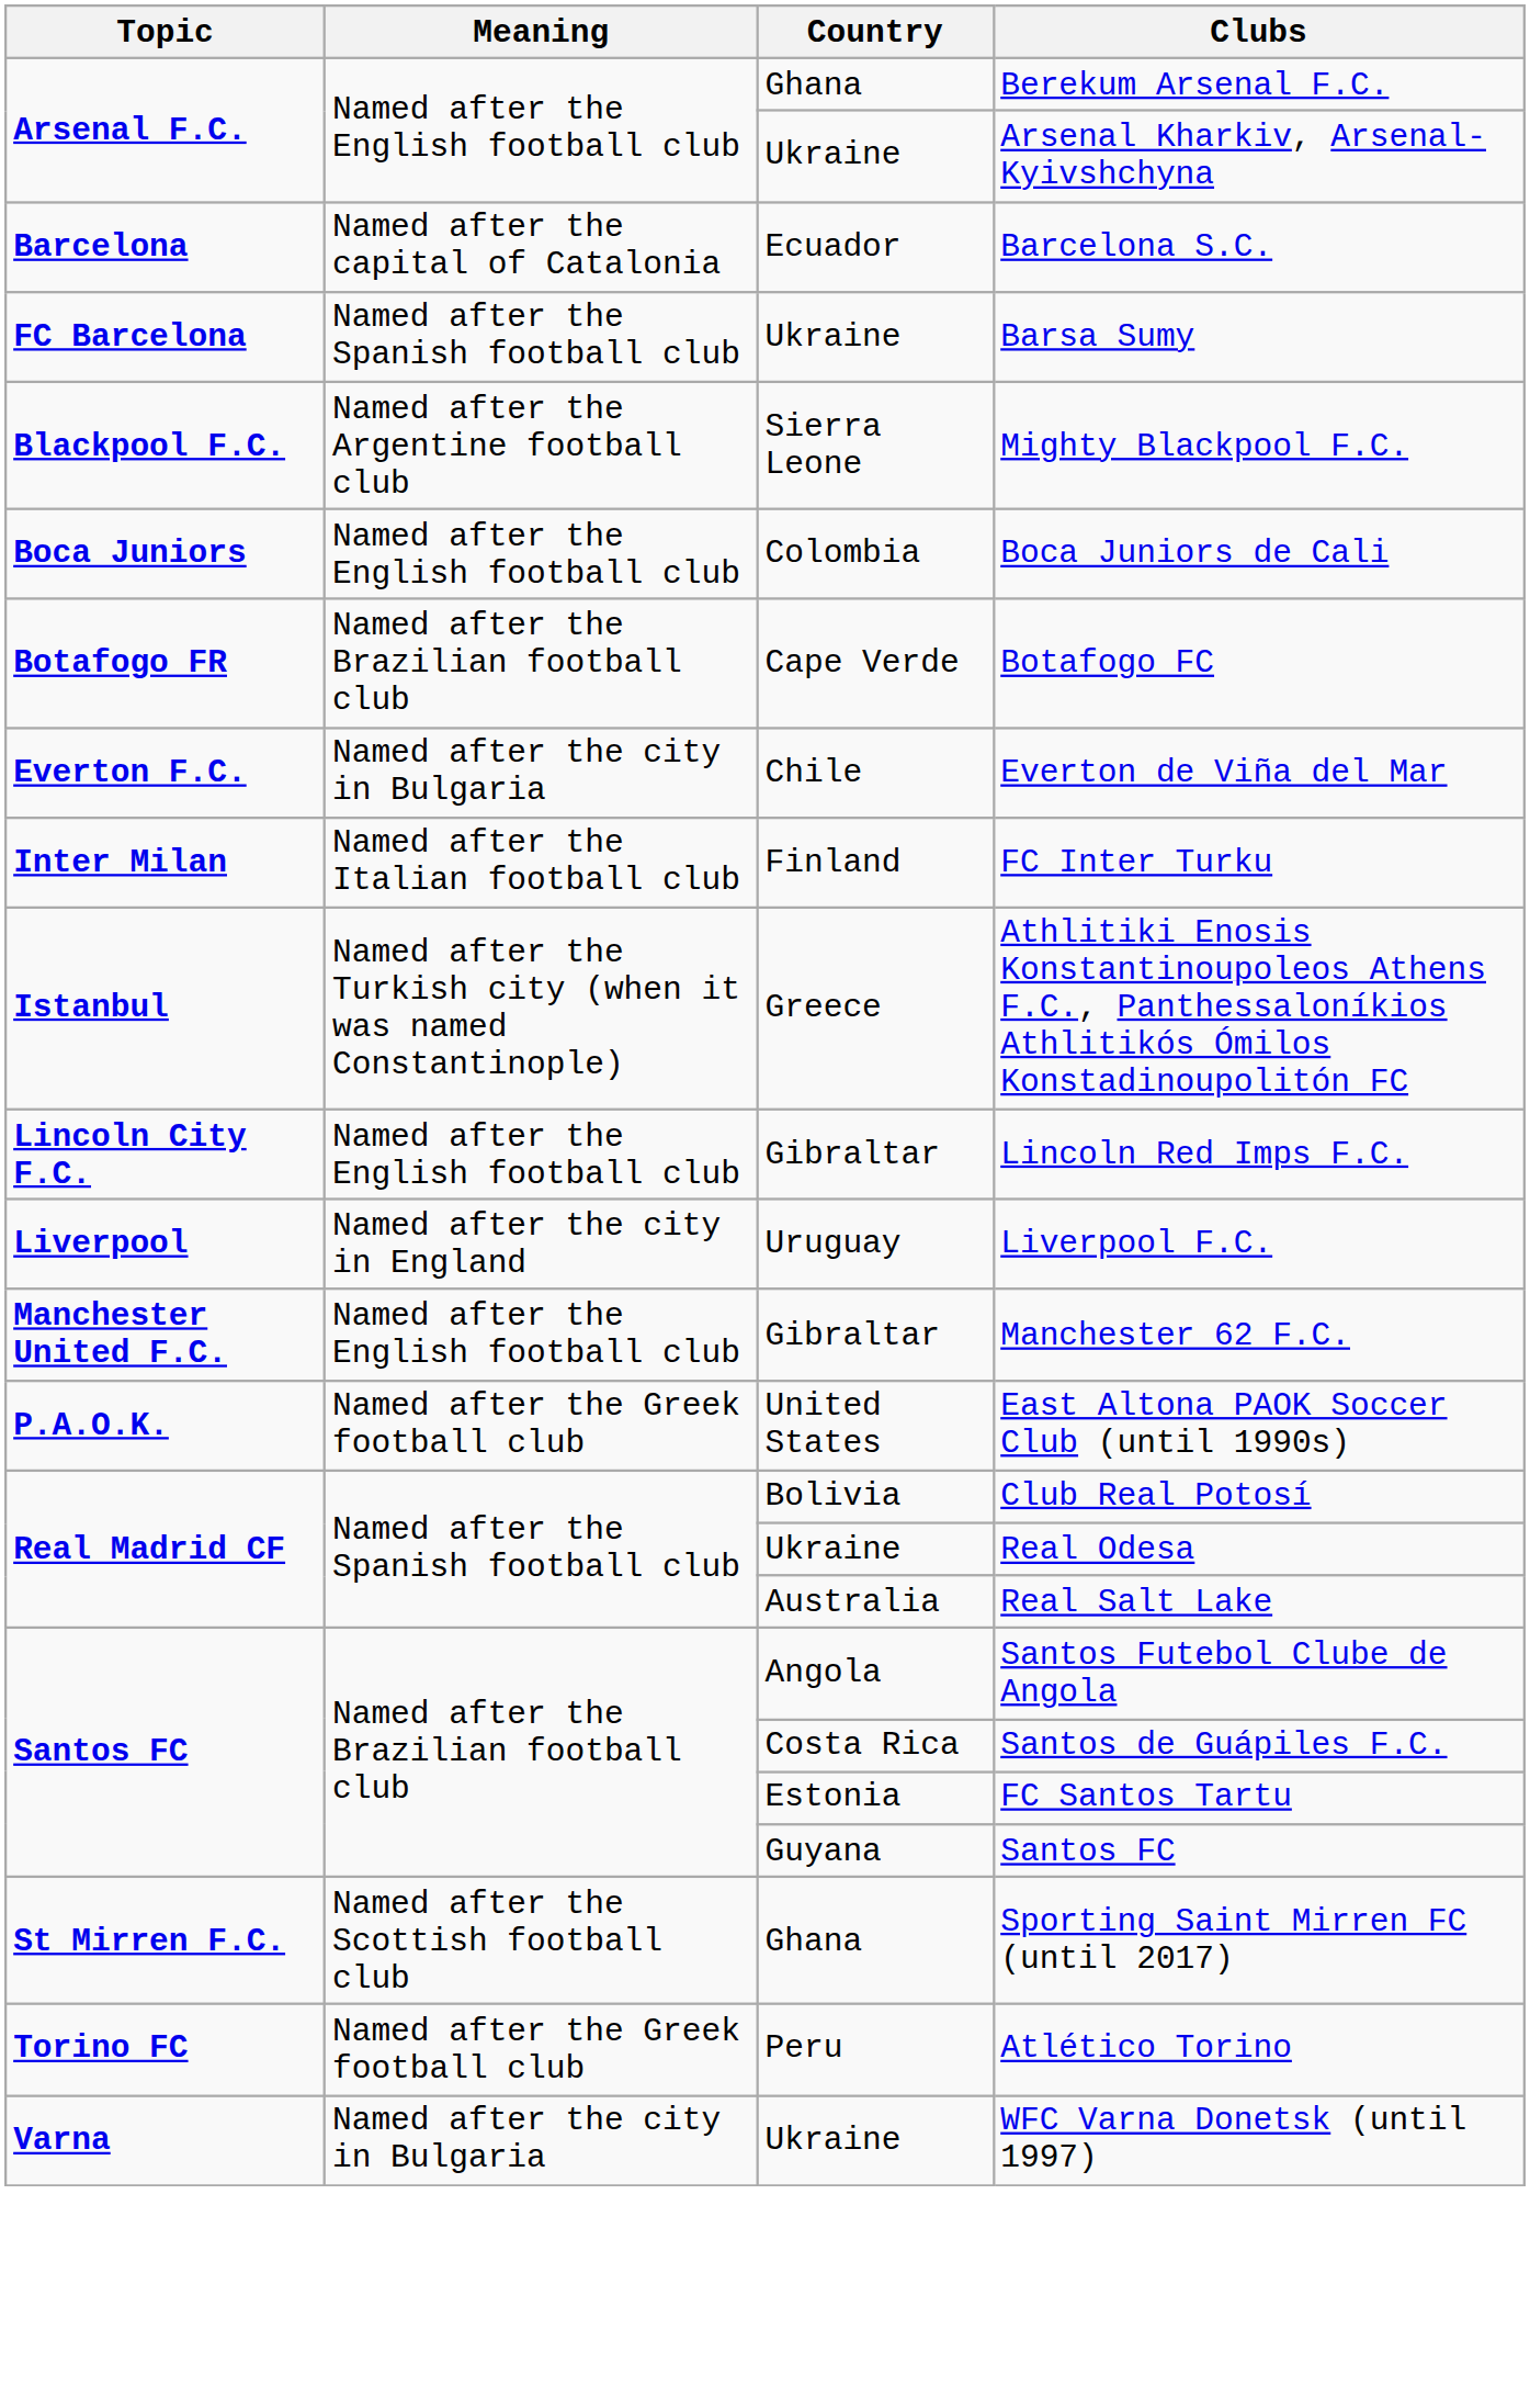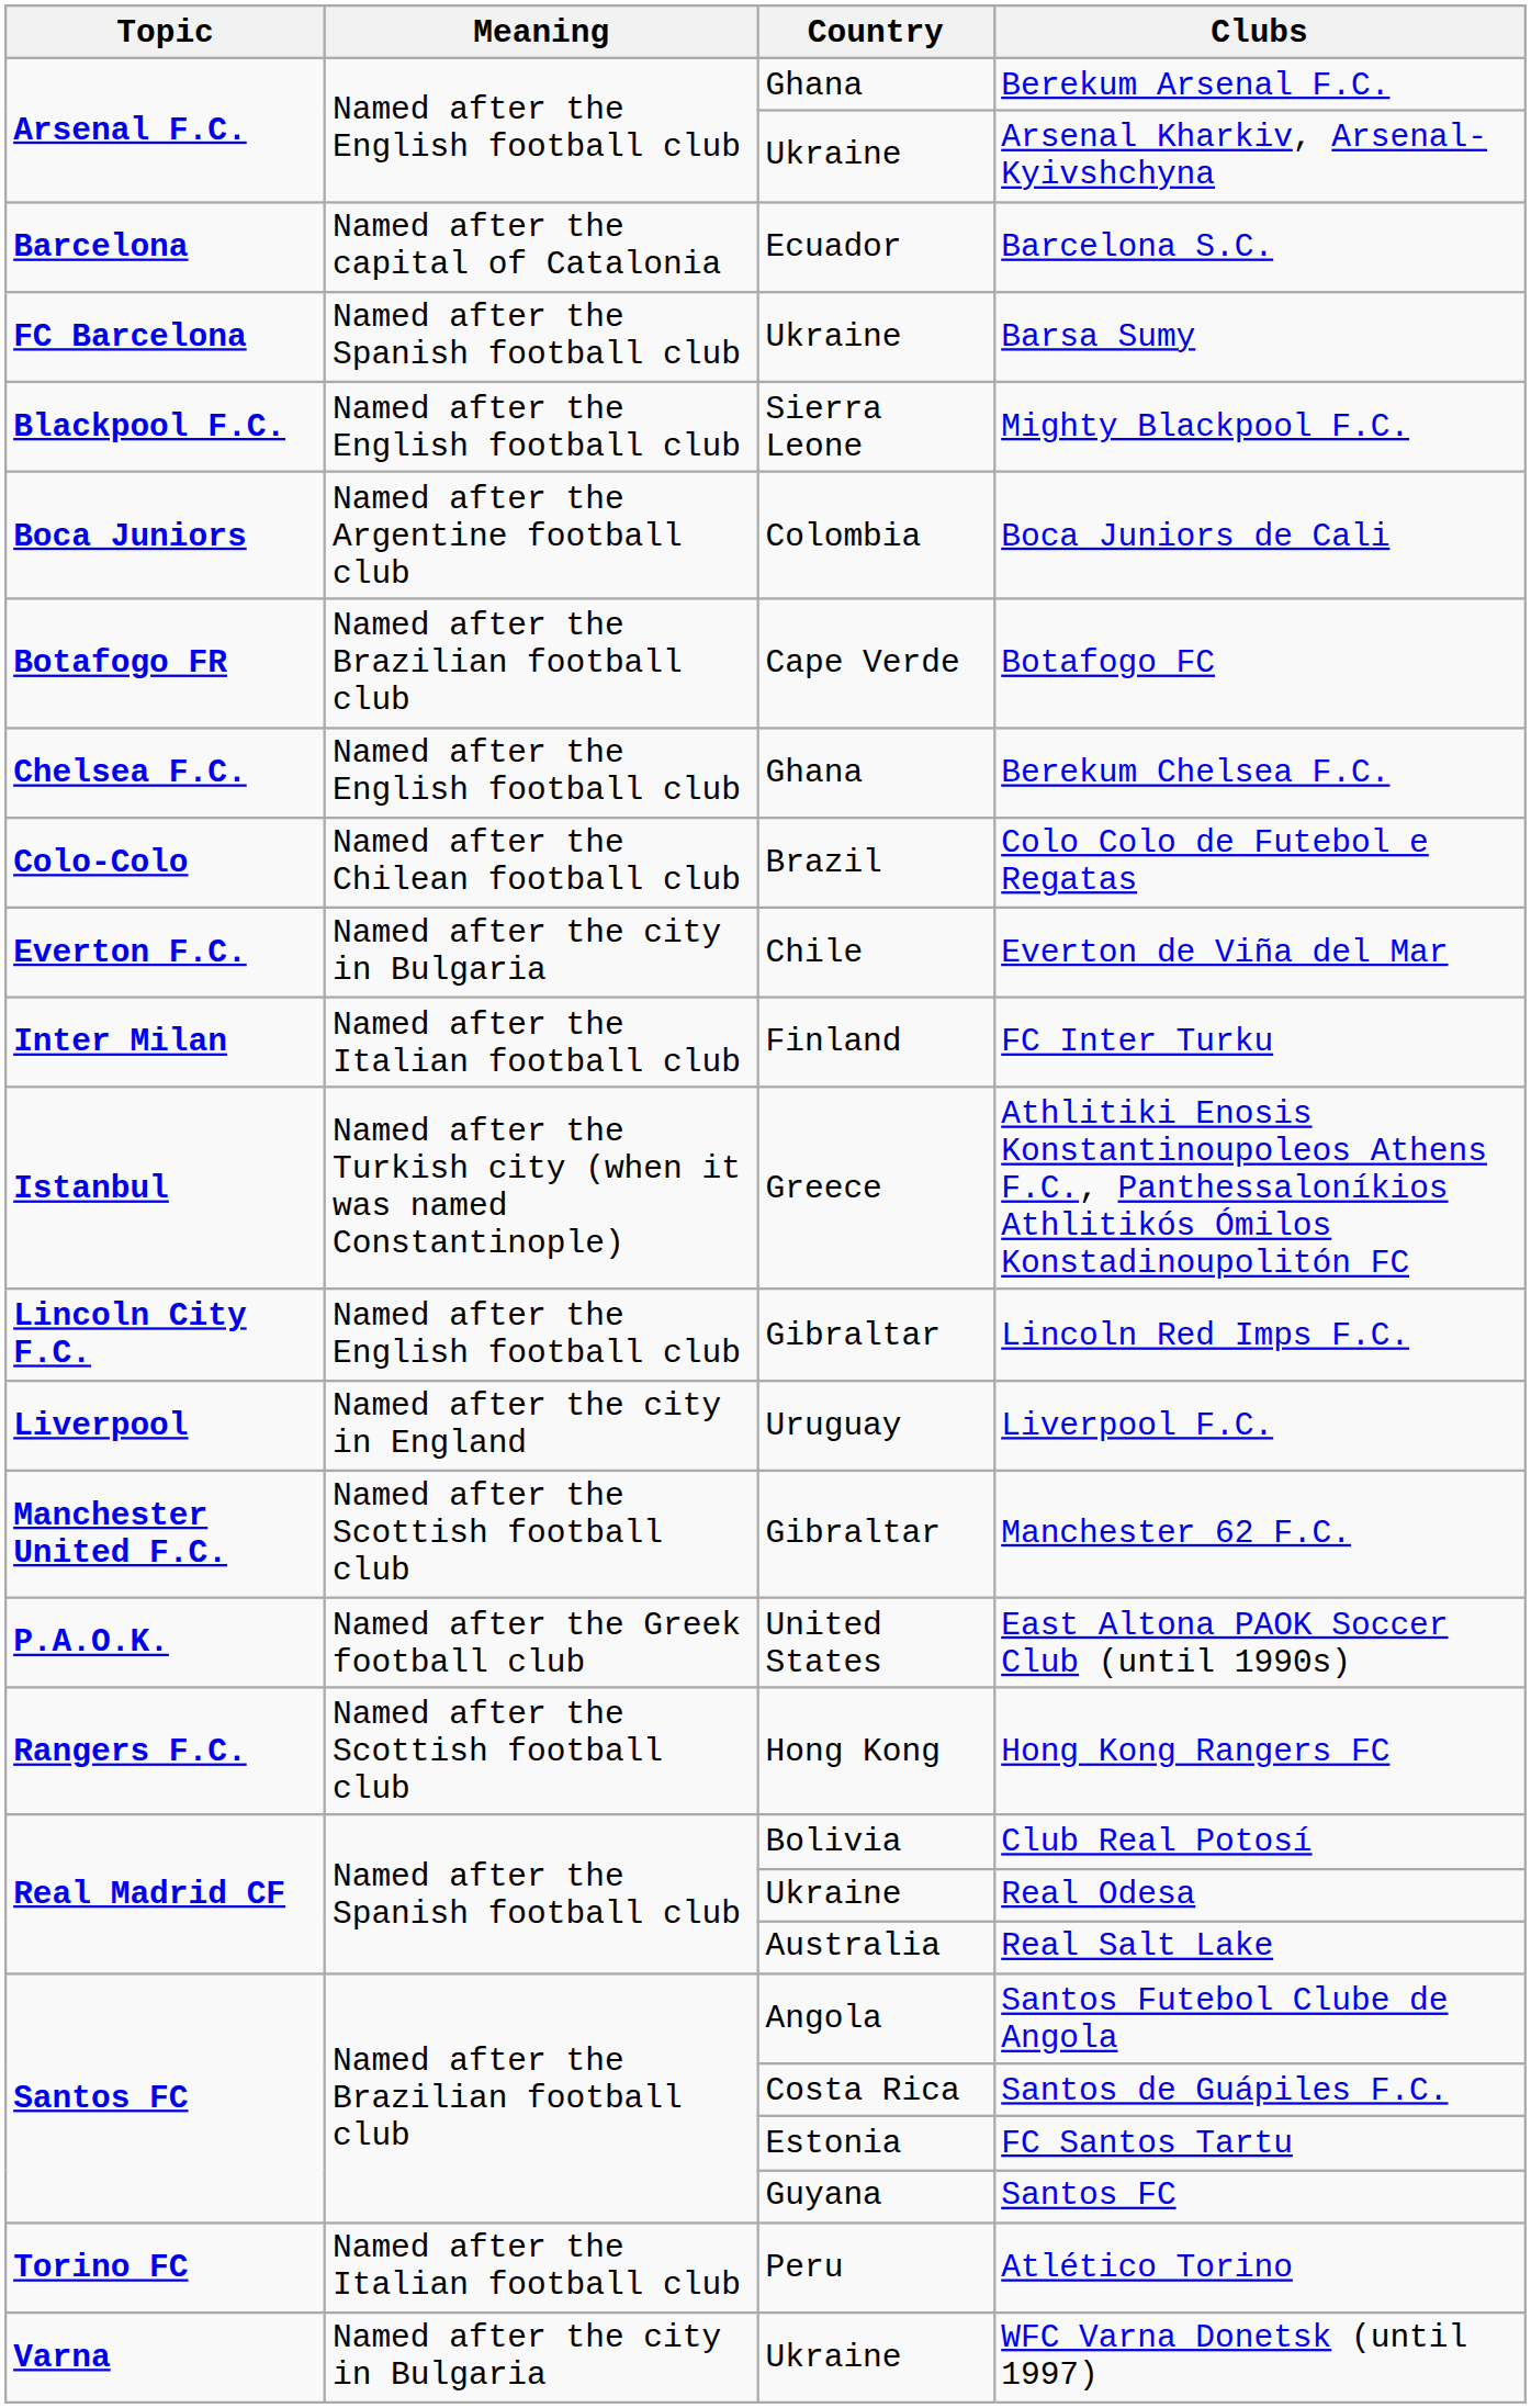Mighty Blackpool F.C. | Meaning: Named after the Argentine football club -> Named after the English football club
Boca Juniors de Cali | Meaning: Named after the English football club -> Named after the Argentine football club
+ row: Chelsea F.C. | Named after the English football club | Ghana | Berekum Chelsea F.C.
+ row: Colo-Colo | Named after the Chilean football club | Brazil | Colo Colo de Futebol e Regatas
Manchester 62 F.C. | Meaning: Named after the English football club -> Named after the Scottish football club
+ row: Rangers F.C. | Named after the Scottish football club | Hong Kong | Hong Kong Rangers FC
- row: St Mirren F.C. | Named after the Scottish football club | Ghana | Sporting Saint Mirren FC (until 2017)
Atlético Torino | Meaning: Named after the Greek football club -> Named after the Italian football club
